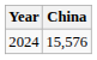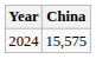2024 | China: 15,576 -> 15,575
